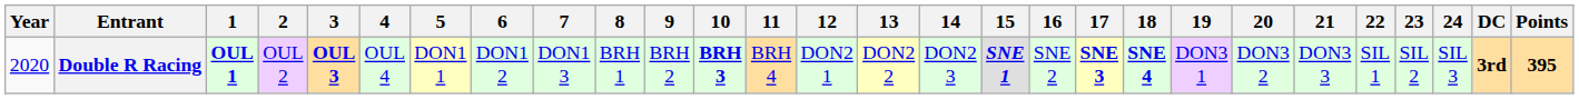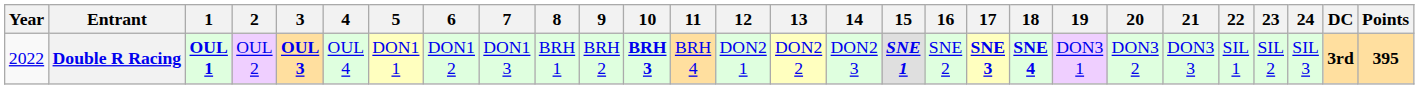Double R Racing | Year: 2020 -> 2022
